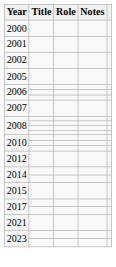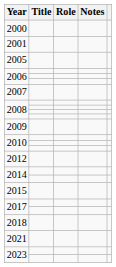- row: 2002
+ row: 2009
+ row: 2018
